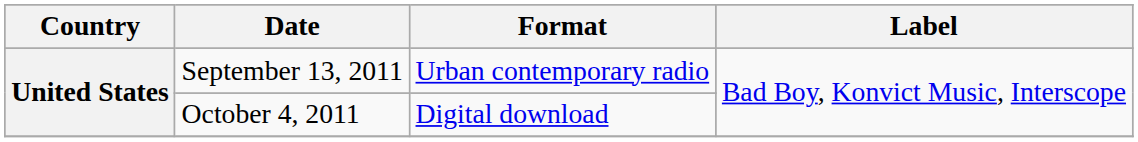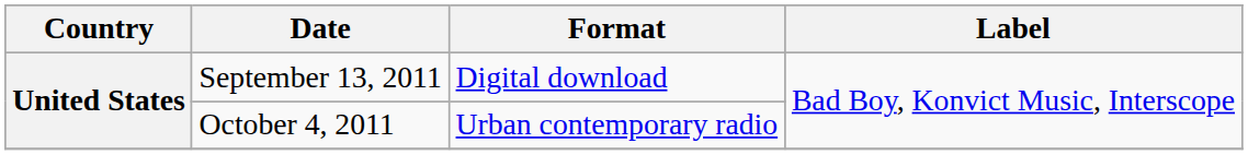September 13, 2011 | Format: Urban contemporary radio -> Digital download
October 4, 2011 | Format: Digital download -> Urban contemporary radio
